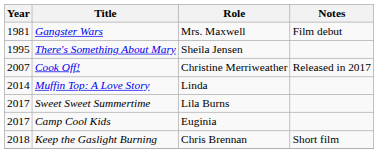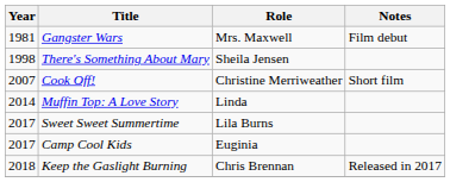There's Something About Mary | Year: 1995 -> 1998
Cook Off! | Notes: Released in 2017 -> Short film
Keep the Gaslight Burning | Notes: Short film -> Released in 2017
